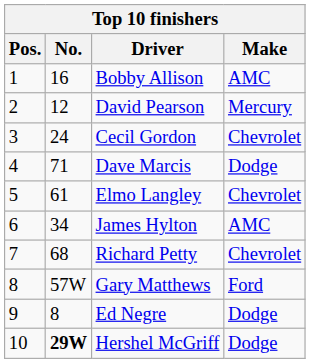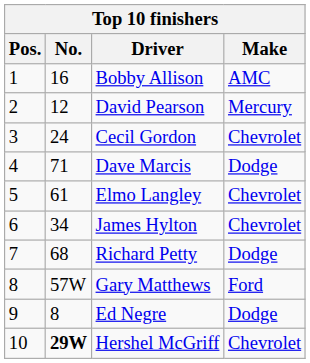James Hylton | Make: AMC -> Chevrolet
Richard Petty | Make: Chevrolet -> Dodge
Hershel McGriff | Make: Dodge -> Chevrolet
